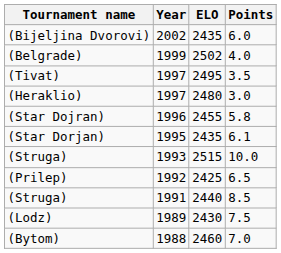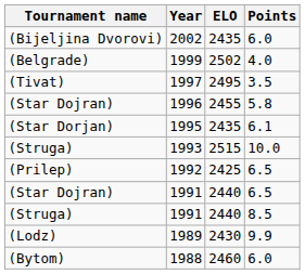- row: (Heraklio) | 1997 | 2480 | 3.0
+ row: (Star Dojran) | 1991 | 2440 | 6.5
(Lodz) | Points: 7.5 -> 9.9
(Bytom) | Points: 7.0 -> 6.0
